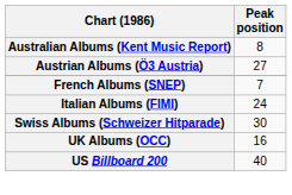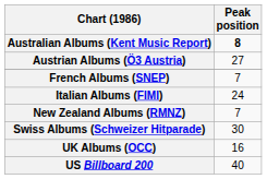Australian Albums (Kent Music Report) | Peak position: normal -> bold
+ row: New Zealand Albums (RMNZ) | 7
